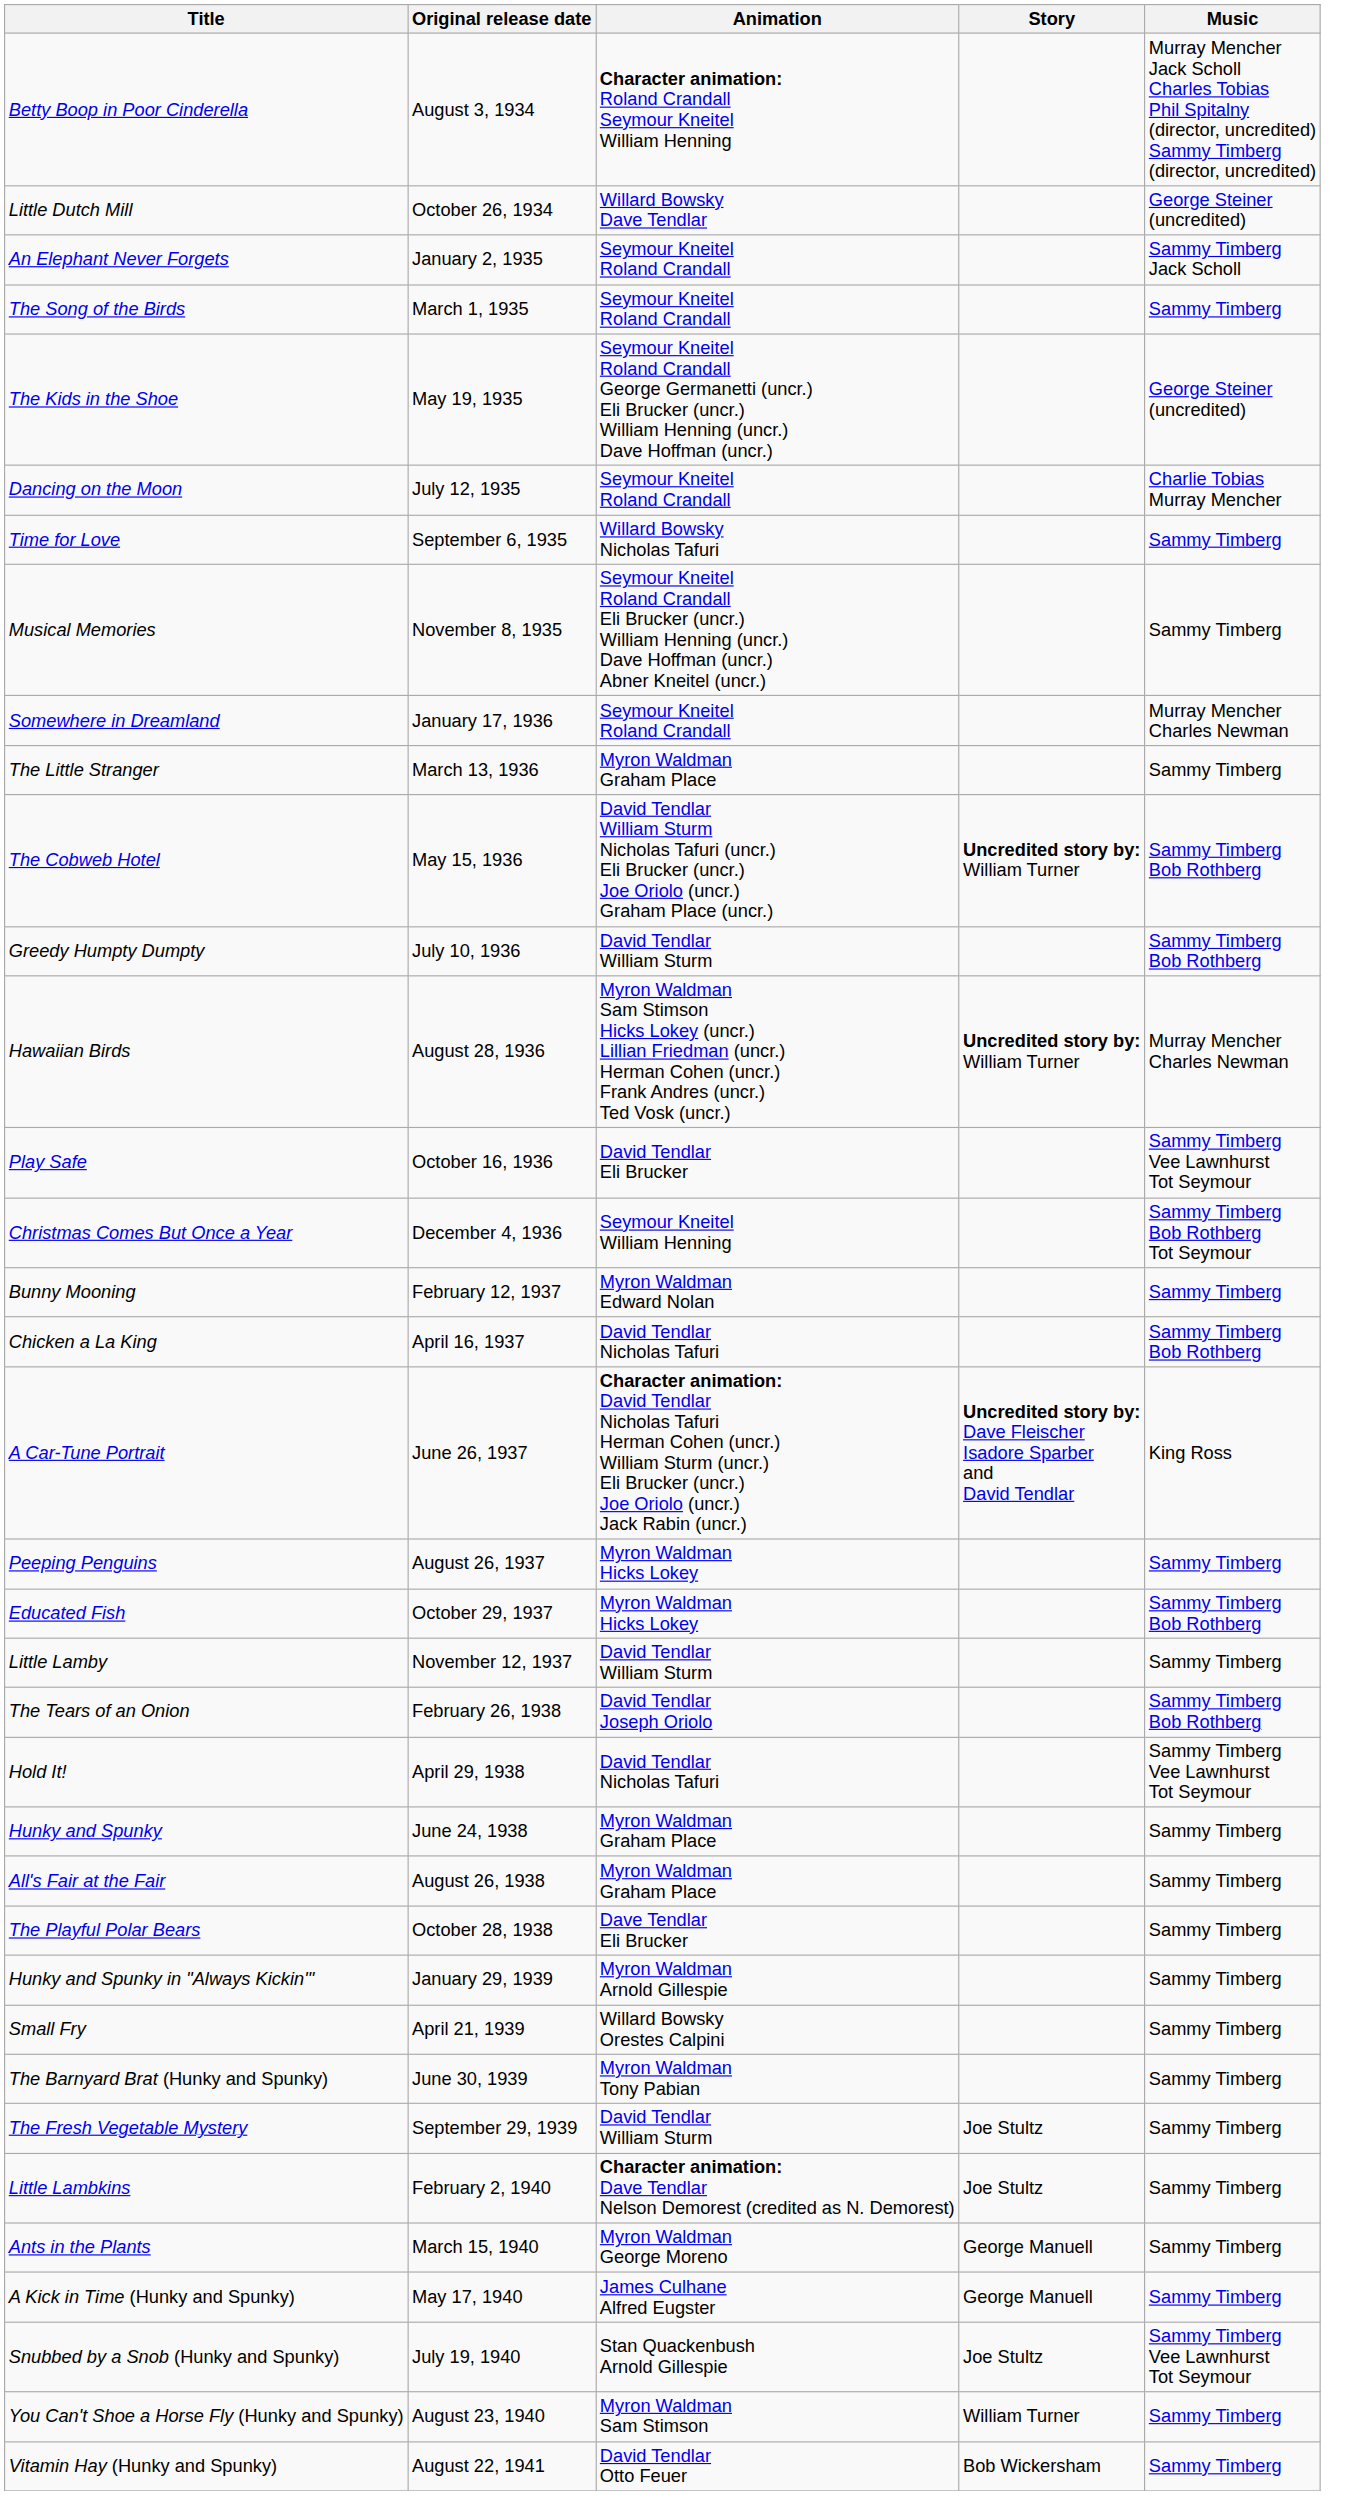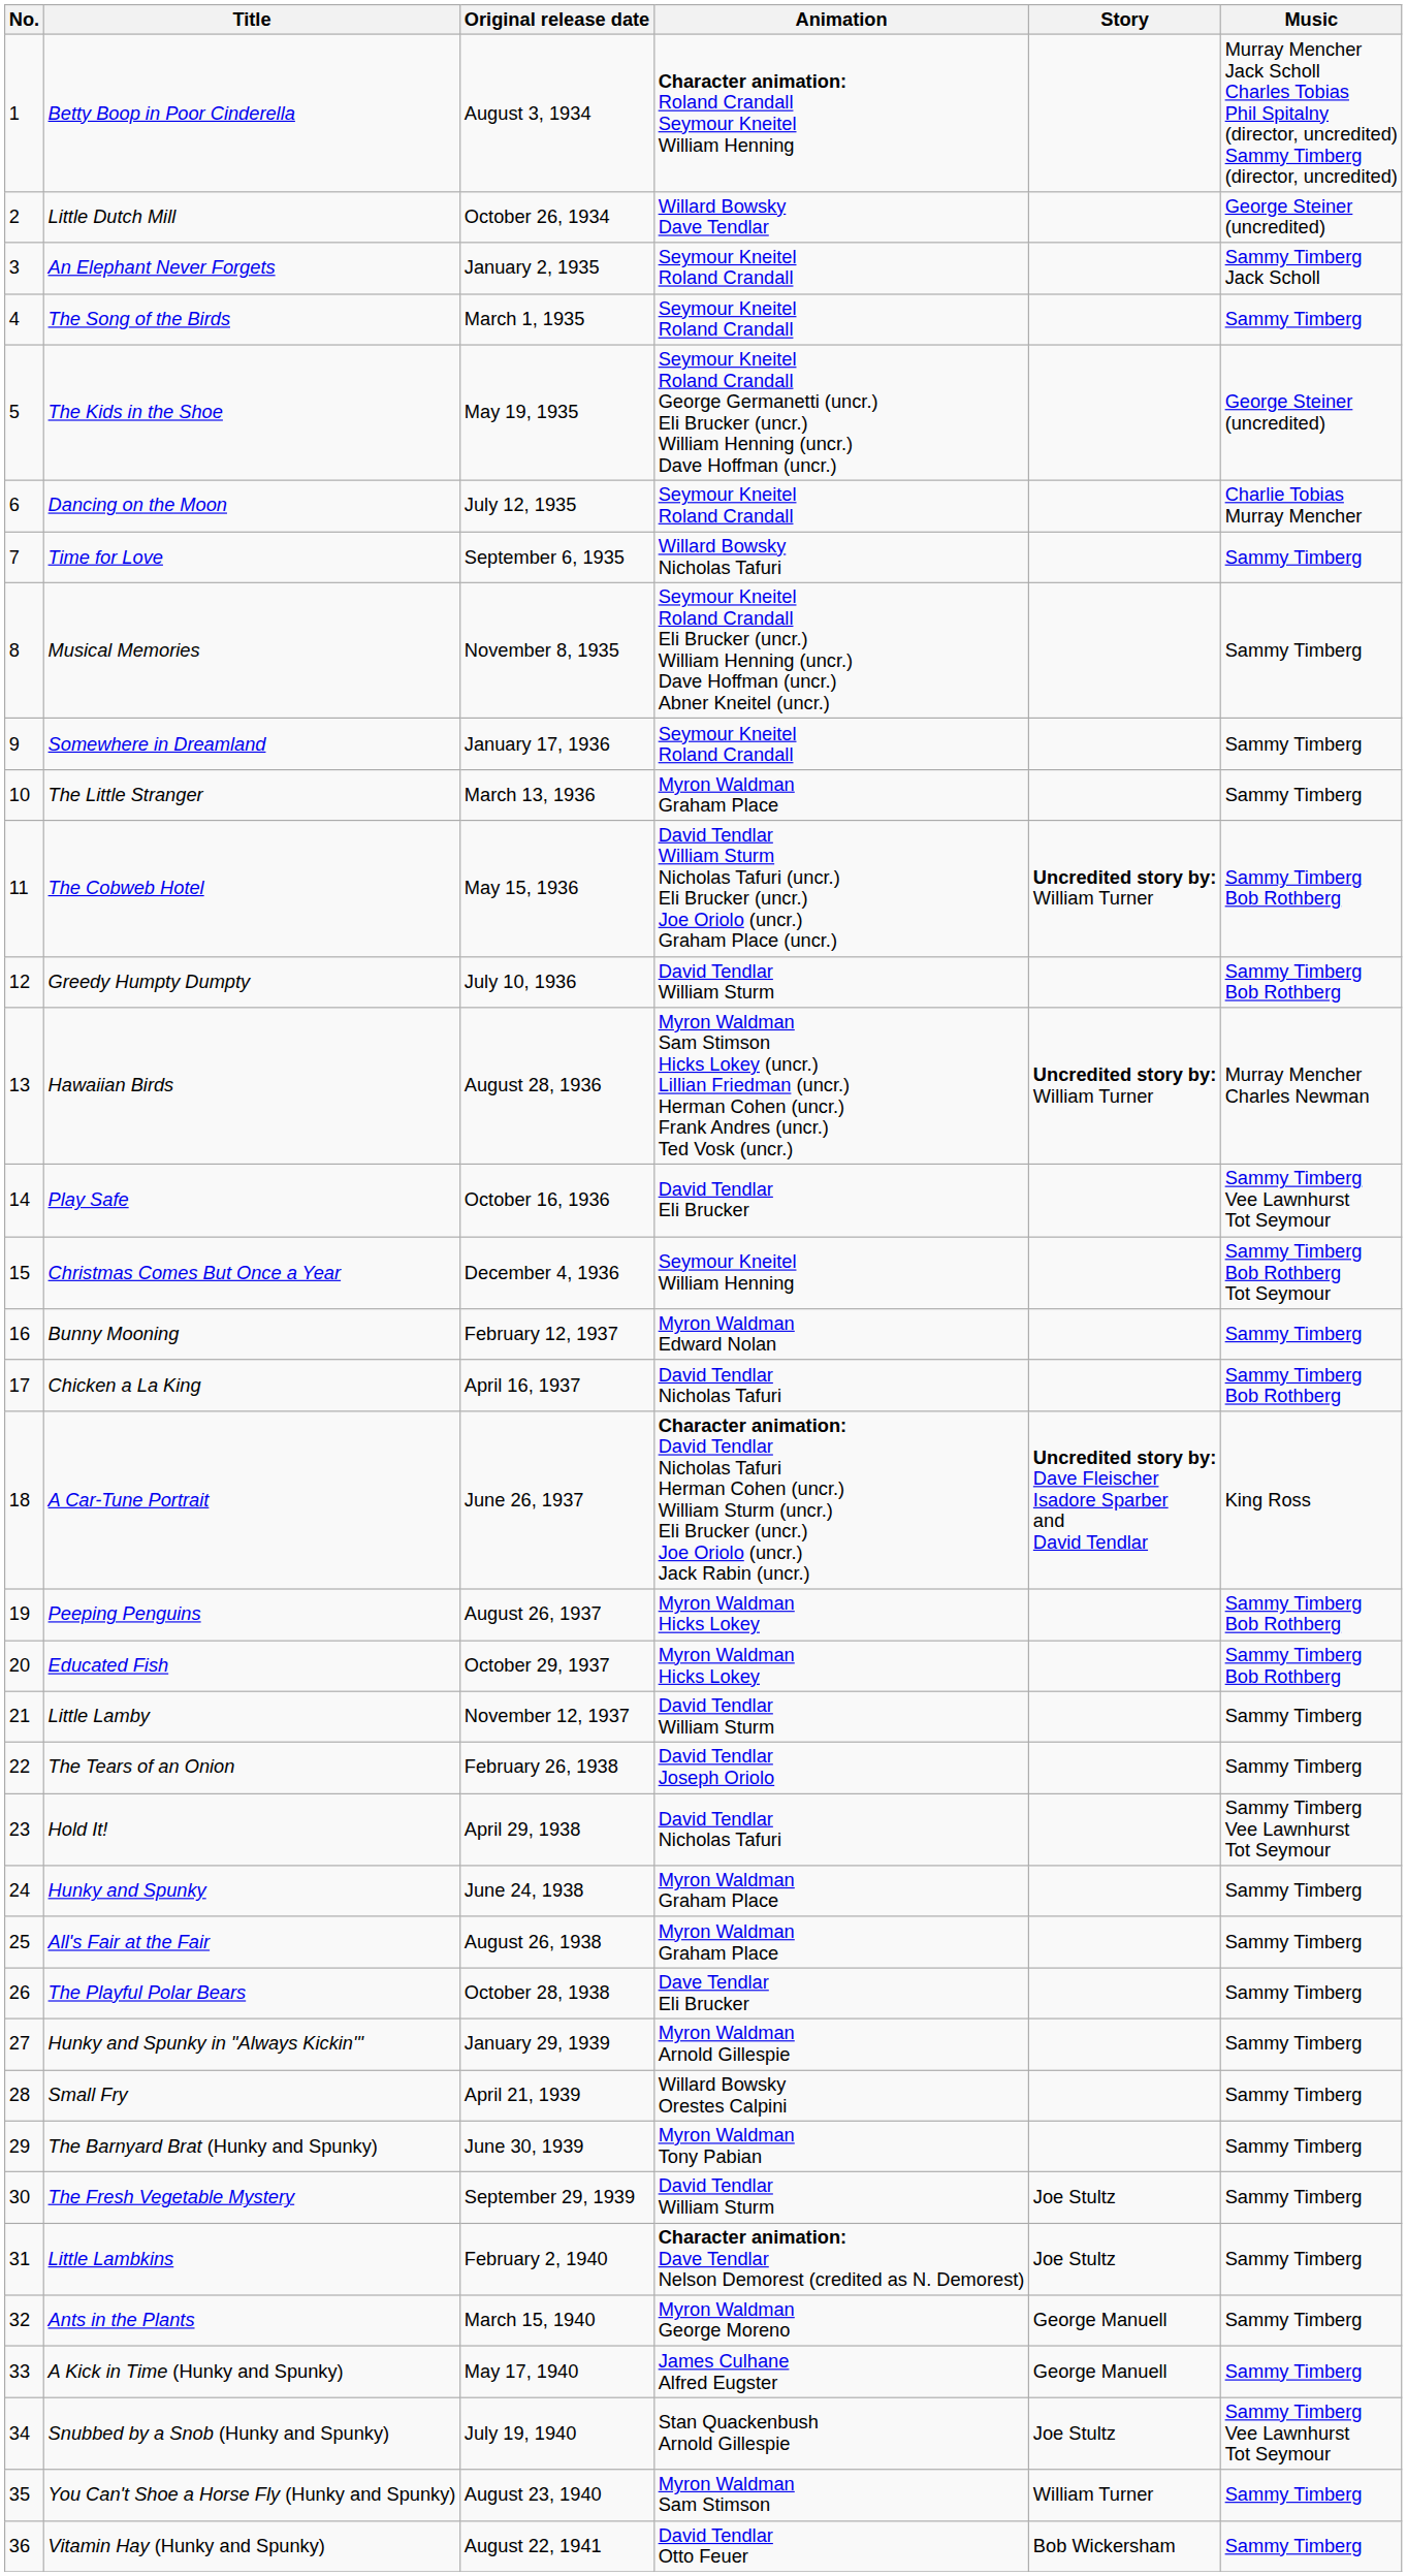+ column: No. | 1 | 2 | 3 | 4 | 5 | 6 | 7 | 8 | 9 | 10 | 11 | 12 | 13 | 14 | 15 | 16 | 17 | 18 | 19 | 20 | 21 | 22 | 23 | 24 | 25 | 26 | 27 | 28 | 29 | 30 | 31 | 32 | 33 | 34 | 35 | 36
Somewhere in Dreamland | Music: Murray Mencher Charles Newman -> Sammy Timberg
Peeping Penguins | Music: Sammy Timberg -> Sammy Timberg Bob Rothberg
The Tears of an Onion | Music: Sammy Timberg Bob Rothberg -> Sammy Timberg
